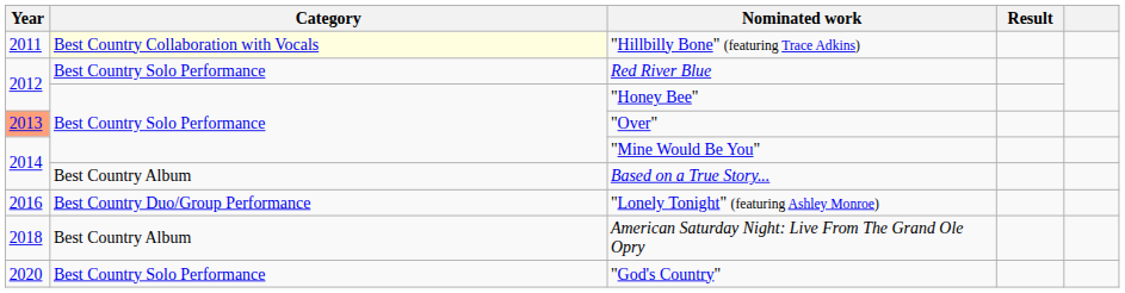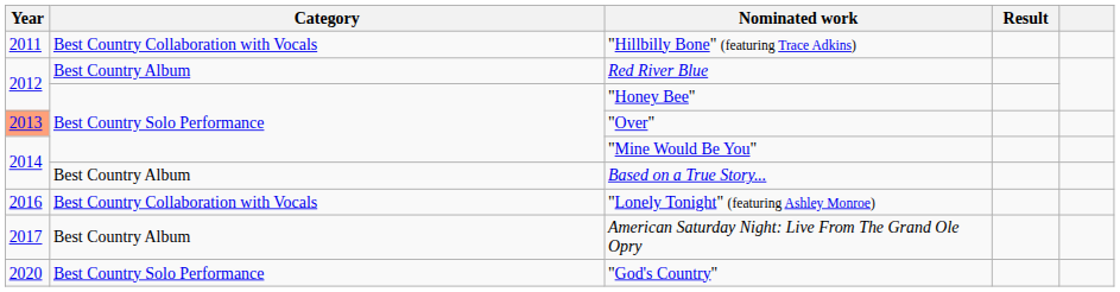"Hillbilly Bone" (featuring Trace Adkins) | Category: lightyellow background -> no background
Red River Blue | Category: Best Country Solo Performance -> Best Country Album
"Lonely Tonight" (featuring Ashley Monroe) | Category: Best Country Duo/Group Performance -> Best Country Collaboration with Vocals
American Saturday Night: Live From The Grand Ole Opry | Year: 2018 -> 2017
